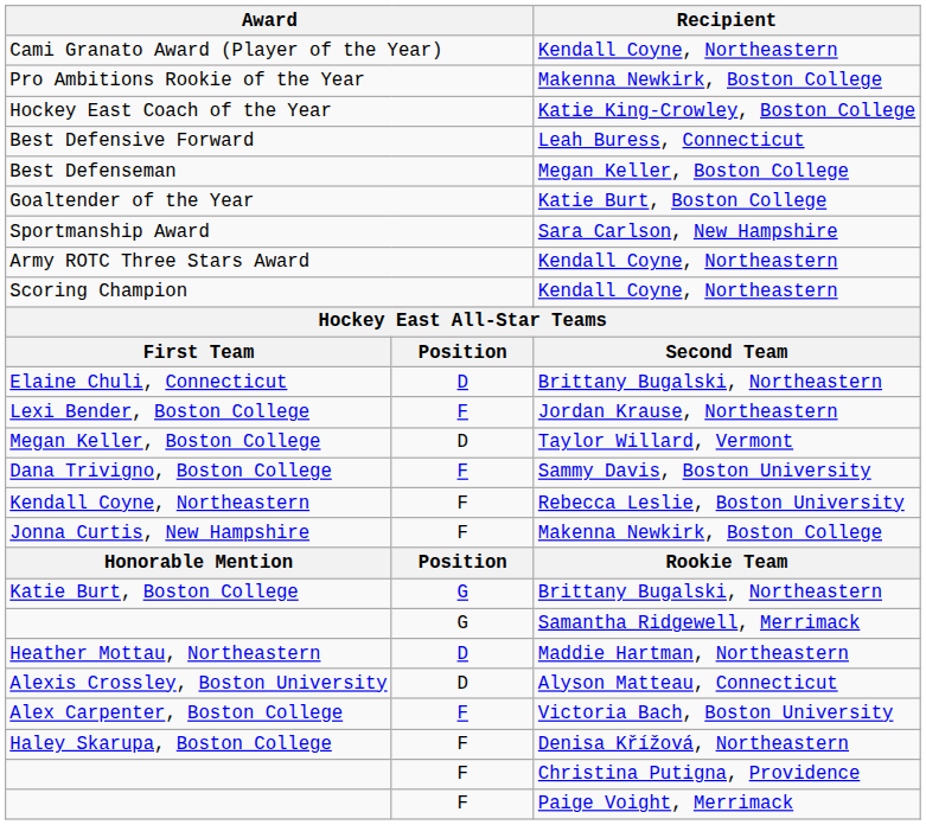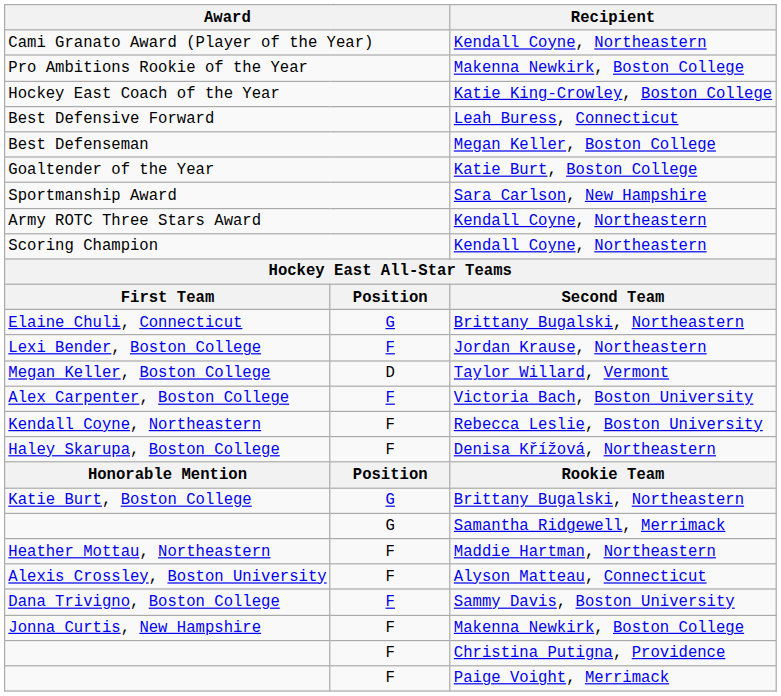Elaine Chuli, Connecticut | column 2: D -> G
rows swapped: Alex Carpenter, Boston College <-> Dana Trivigno, Boston College
rows swapped: Haley Skarupa, Boston College <-> Jonna Curtis, New Hampshire
Heather Mottau, Northeastern | column 2: D -> F
Alexis Crossley, Boston University | column 2: D -> F
